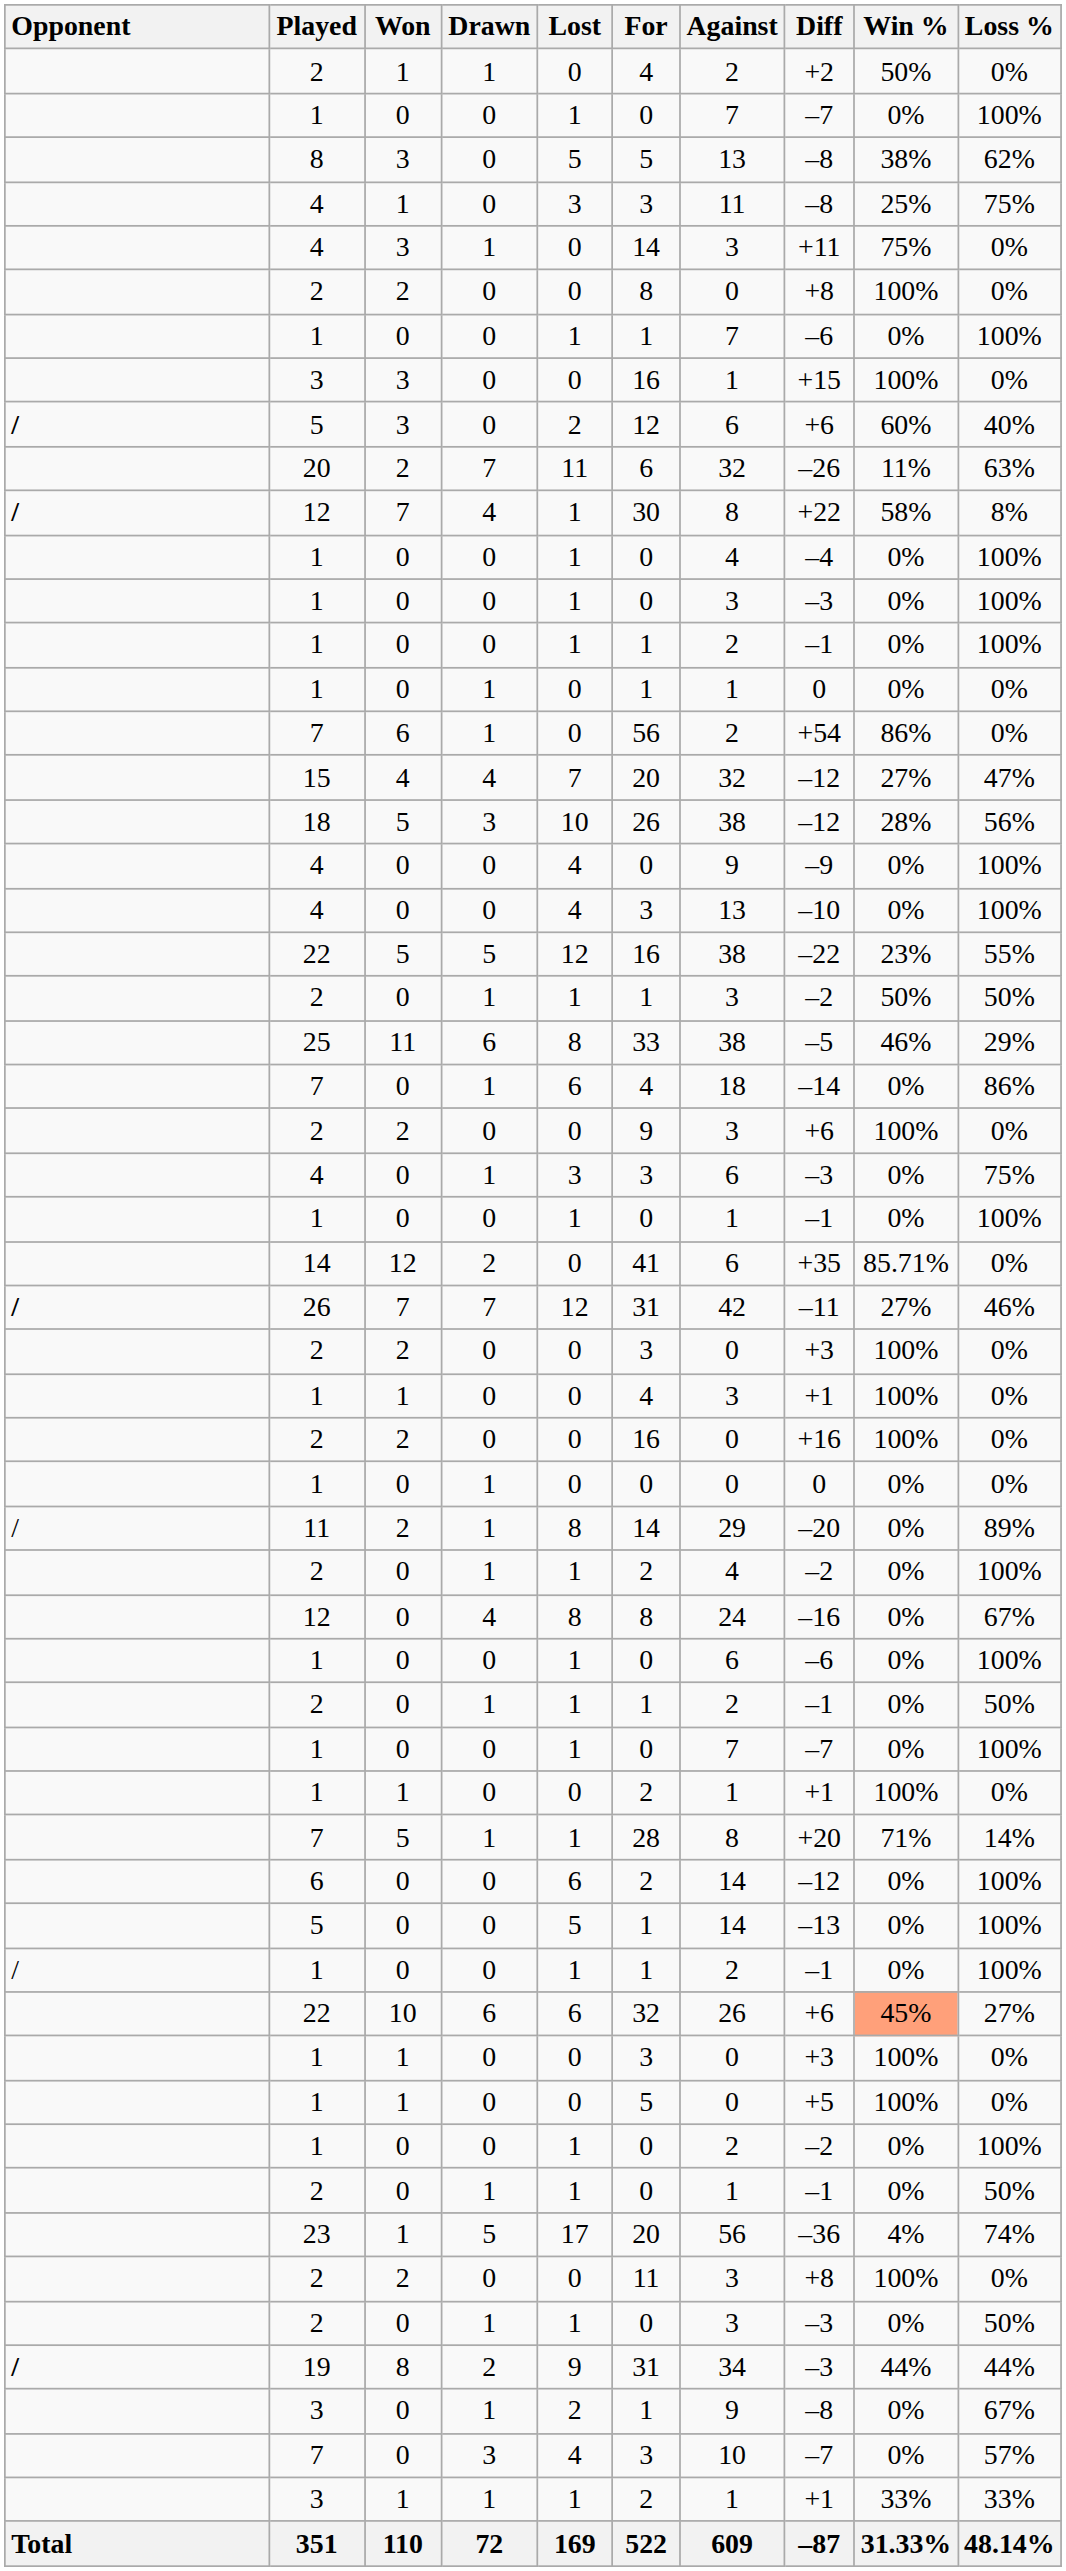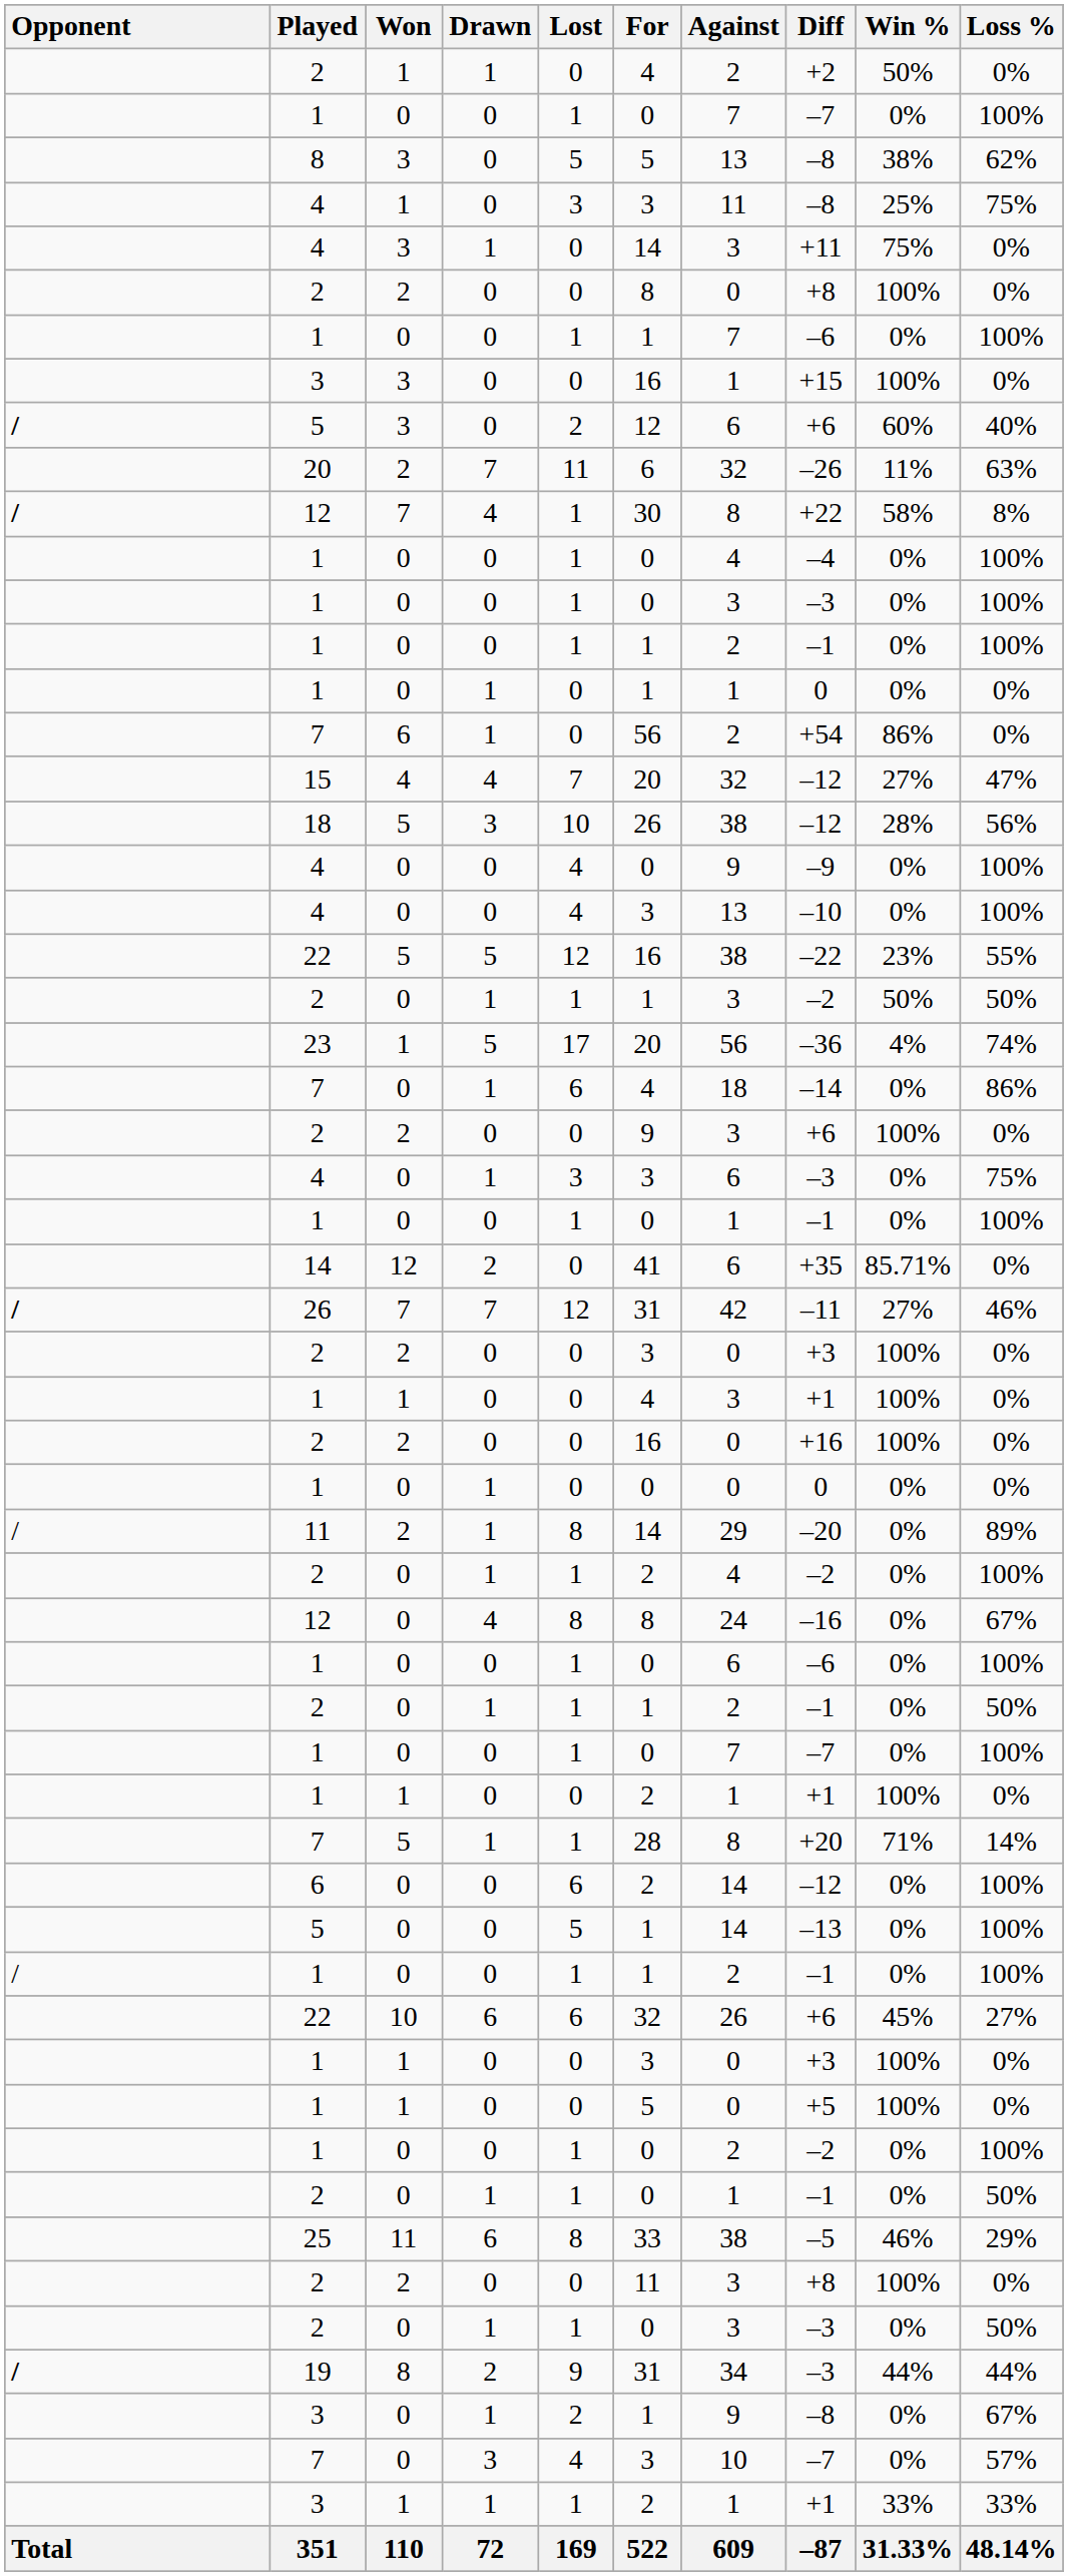rows swapped: 23 <-> 25
22 / 10 | Win %: lightsalmon background -> no background
